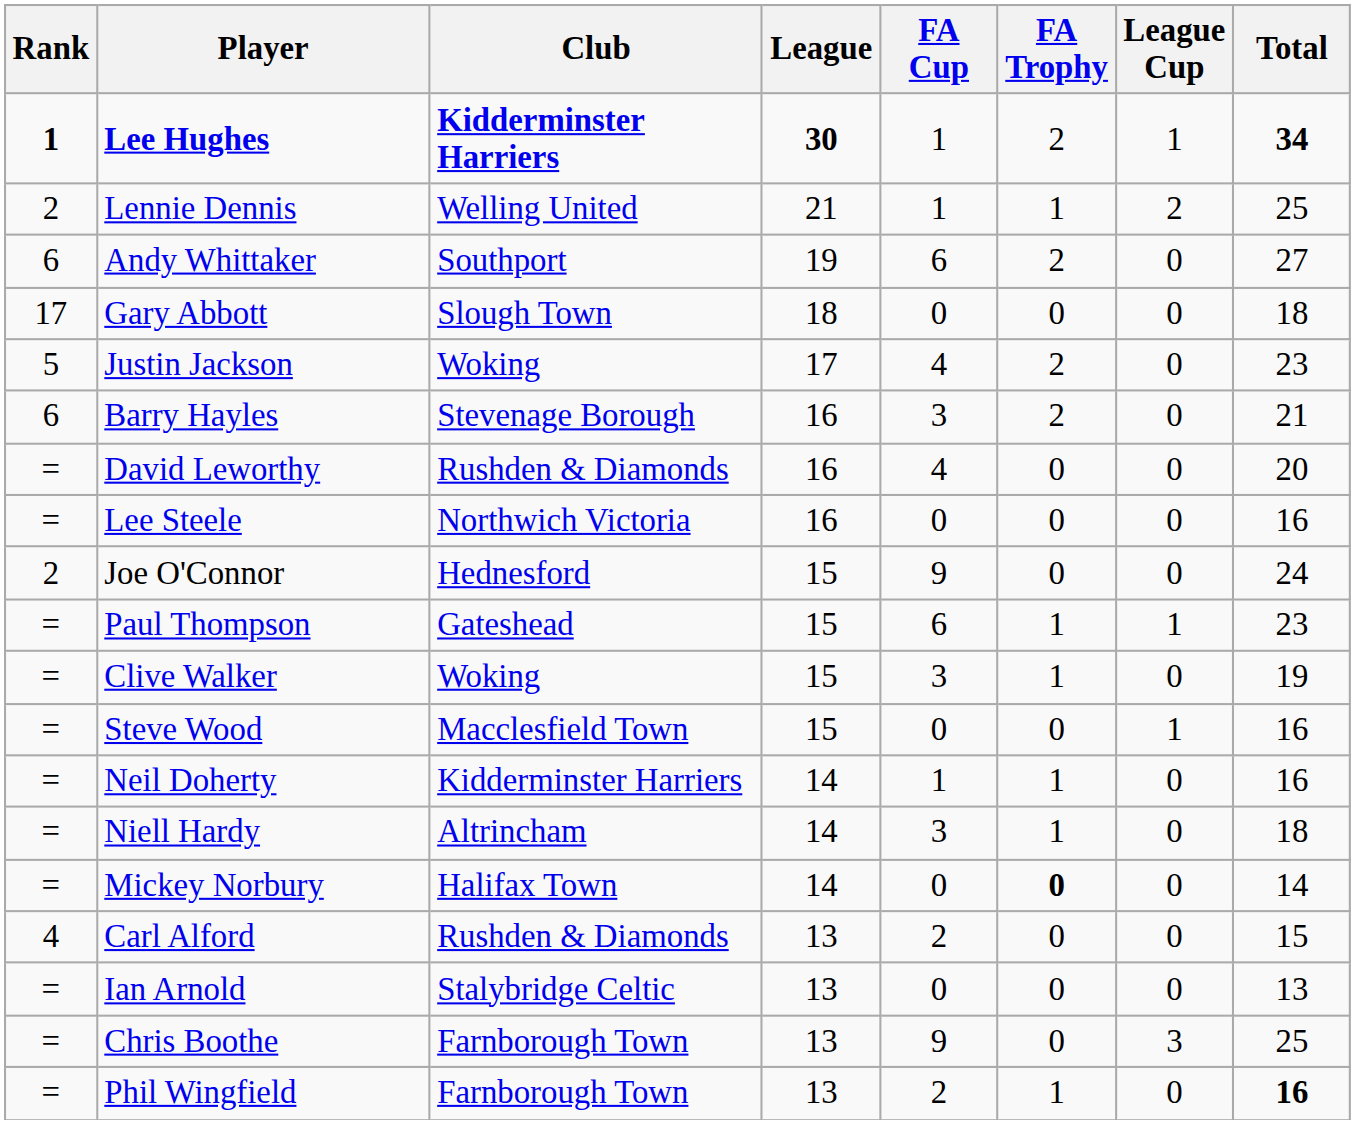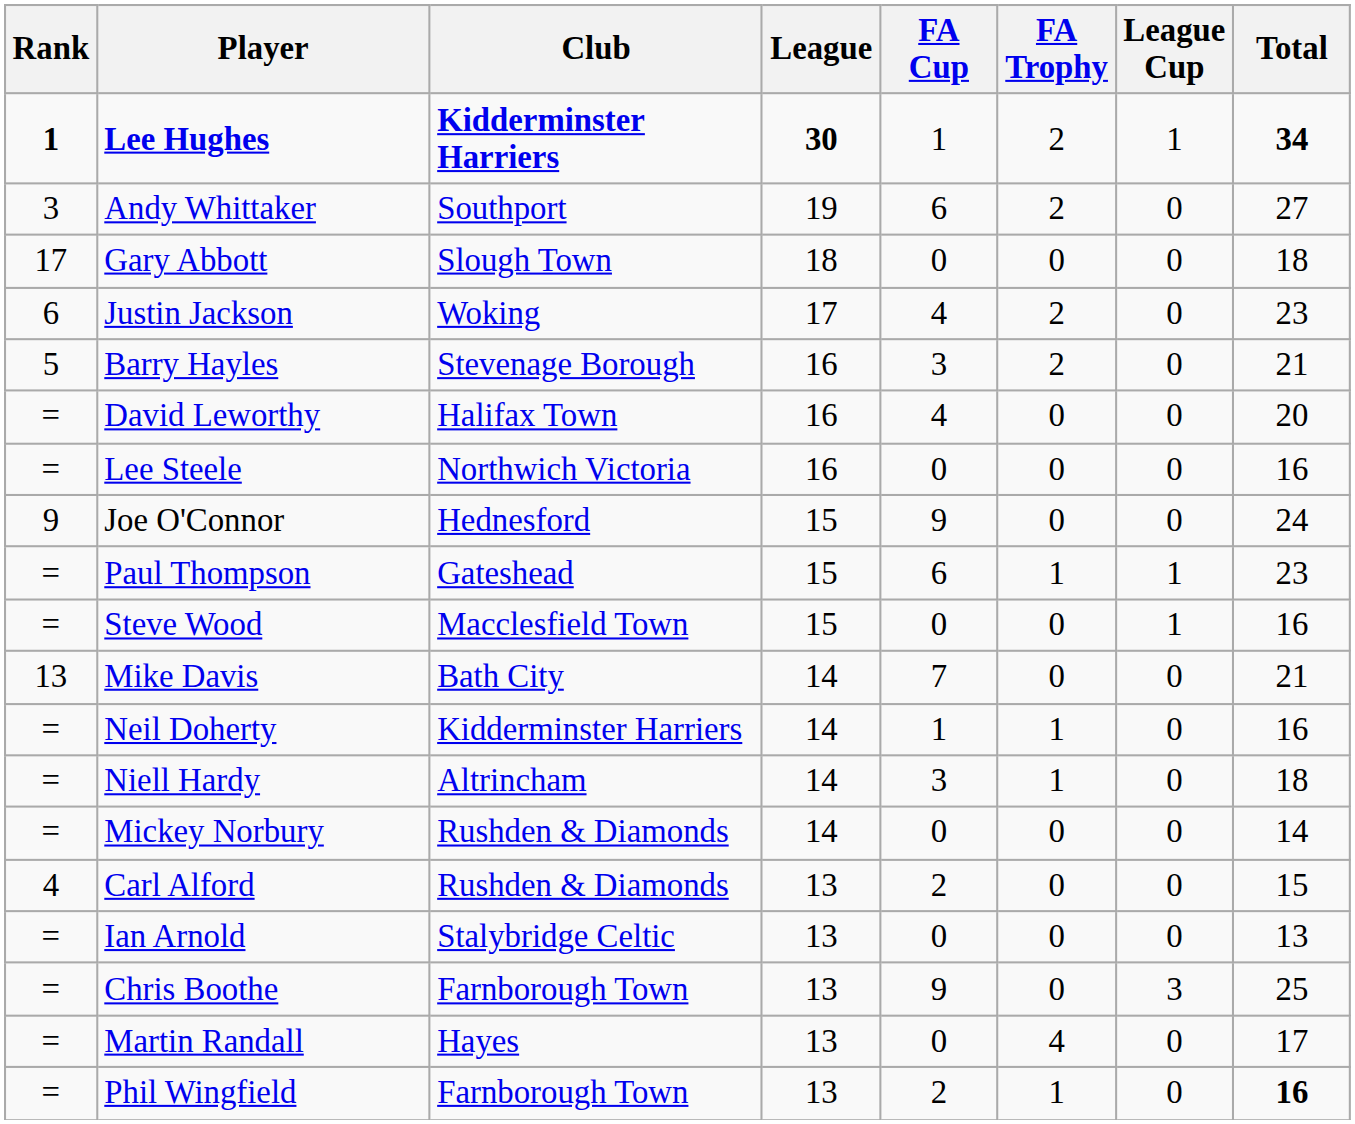- row: 2 | Lennie Dennis | Welling United | 21 | 1 | 1 | 2 | 25
Andy Whittaker | Rank: 6 -> 3
Justin Jackson | Rank: 5 -> 6
Barry Hayles | Rank: 6 -> 5
David Leworthy | Club: Rushden & Diamonds -> Halifax Town
Joe O'Connor | Rank: 2 -> 9
- row: = | Clive Walker | Woking | 15 | 3 | 1 | 0 | 19
+ row: 13 | Mike Davis | Bath City | 14 | 7 | 0 | 0 | 21
Mickey Norbury | Club: Halifax Town -> Rushden & Diamonds
Mickey Norbury | FA Trophy: bold -> normal
+ row: = | Martin Randall | Hayes | 13 | 0 | 4 | 0 | 17
